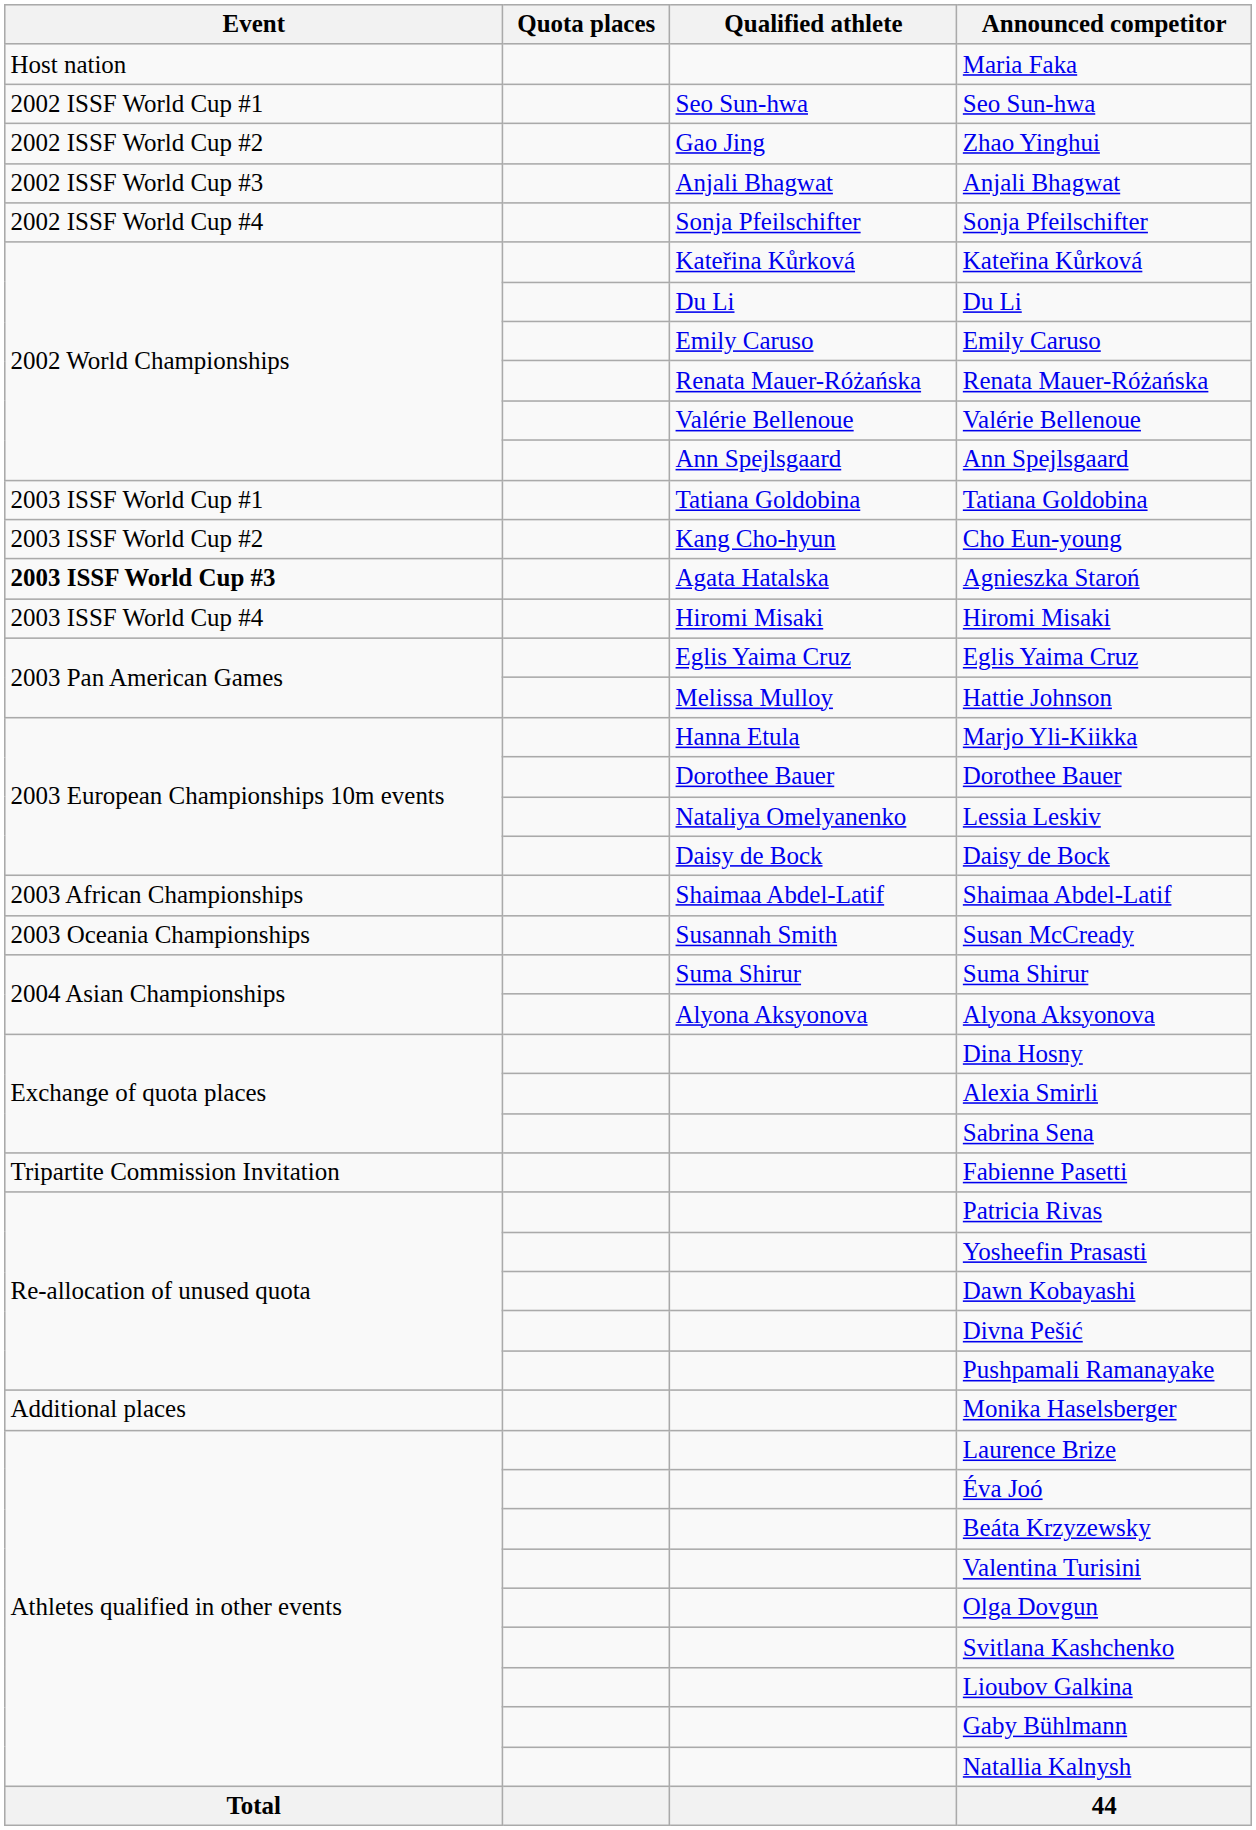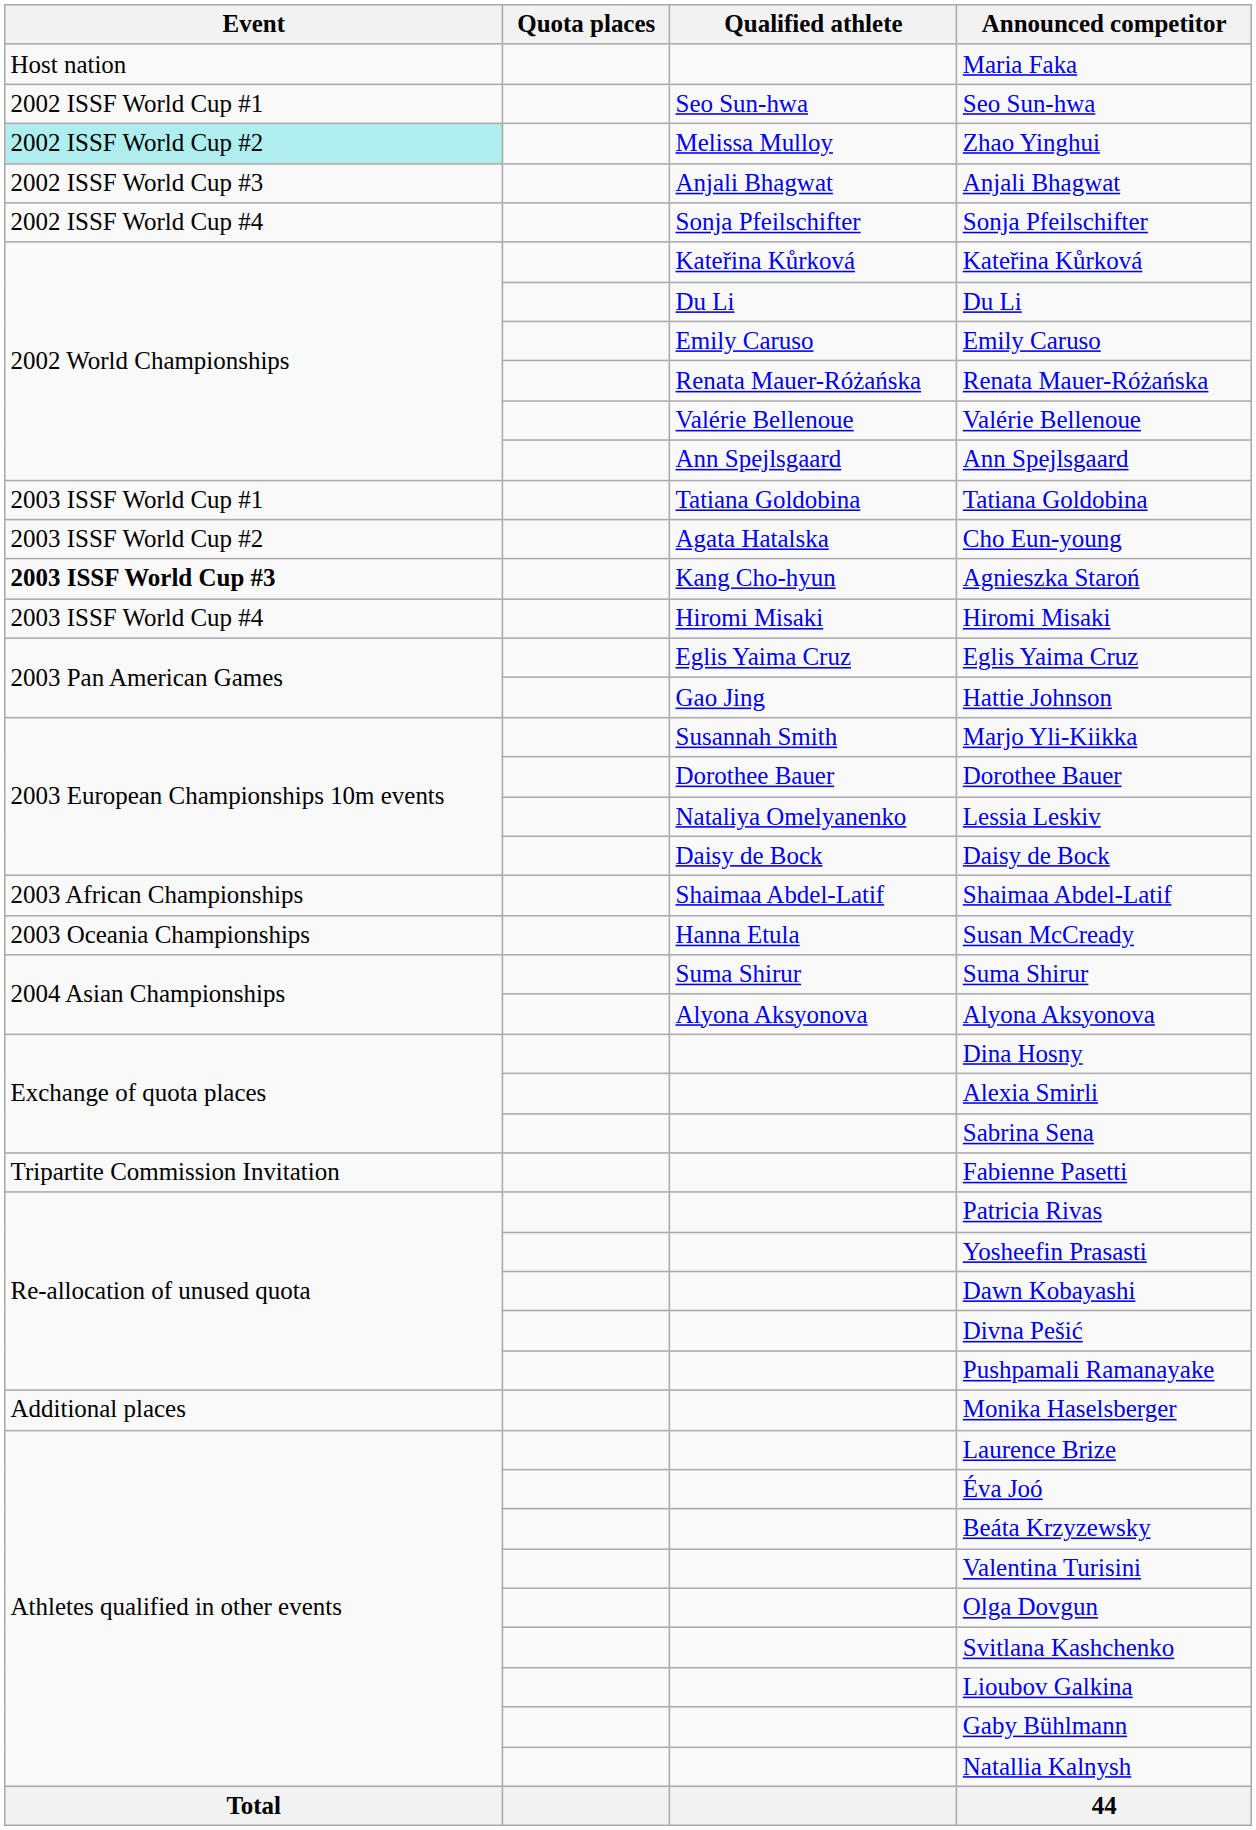Zhao Yinghui | Event: no background -> paleturquoise background
Zhao Yinghui | Qualified athlete: Gao Jing -> Melissa Mulloy
Cho Eun-young | Qualified athlete: Kang Cho-hyun -> Agata Hatalska
Agnieszka Staroń | Qualified athlete: Agata Hatalska -> Kang Cho-hyun
Hattie Johnson | Qualified athlete: Melissa Mulloy -> Gao Jing
Marjo Yli-Kiikka | Qualified athlete: Hanna Etula -> Susannah Smith
Susan McCready | Qualified athlete: Susannah Smith -> Hanna Etula
